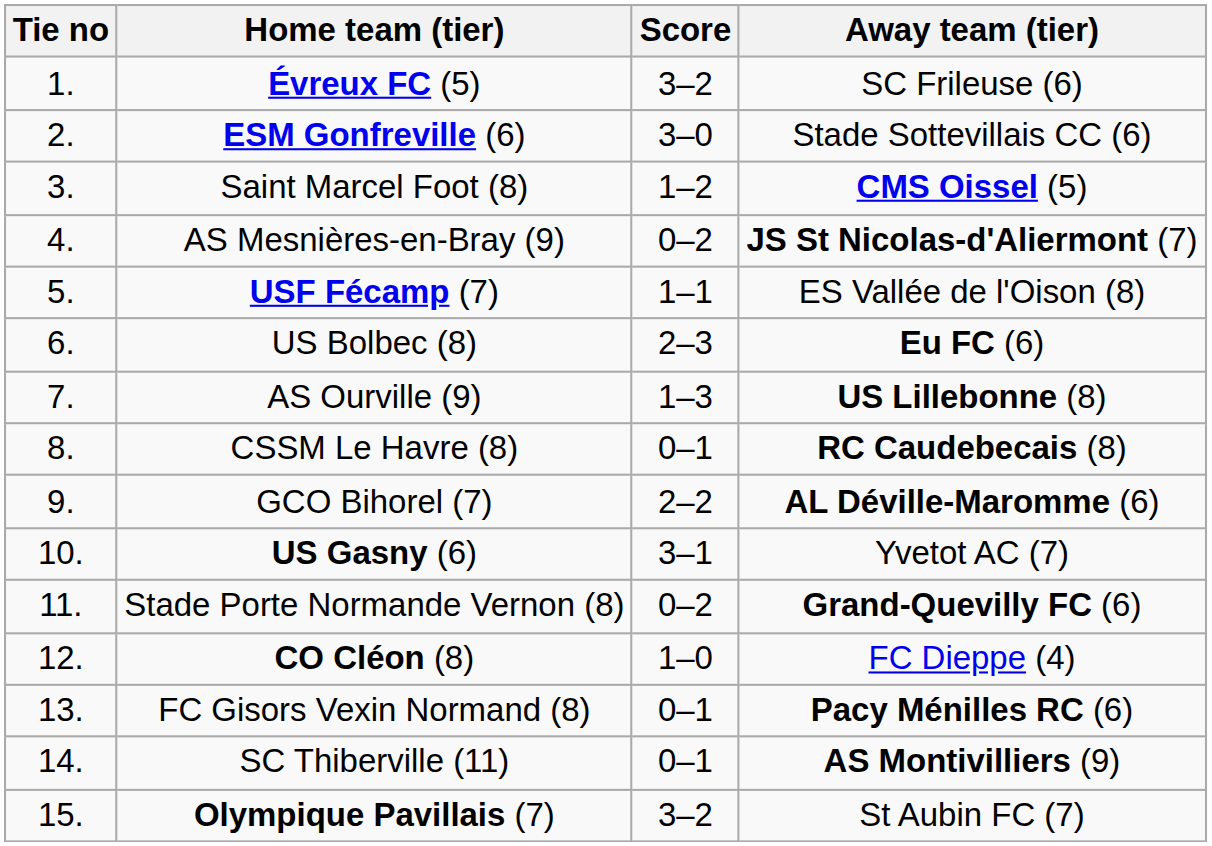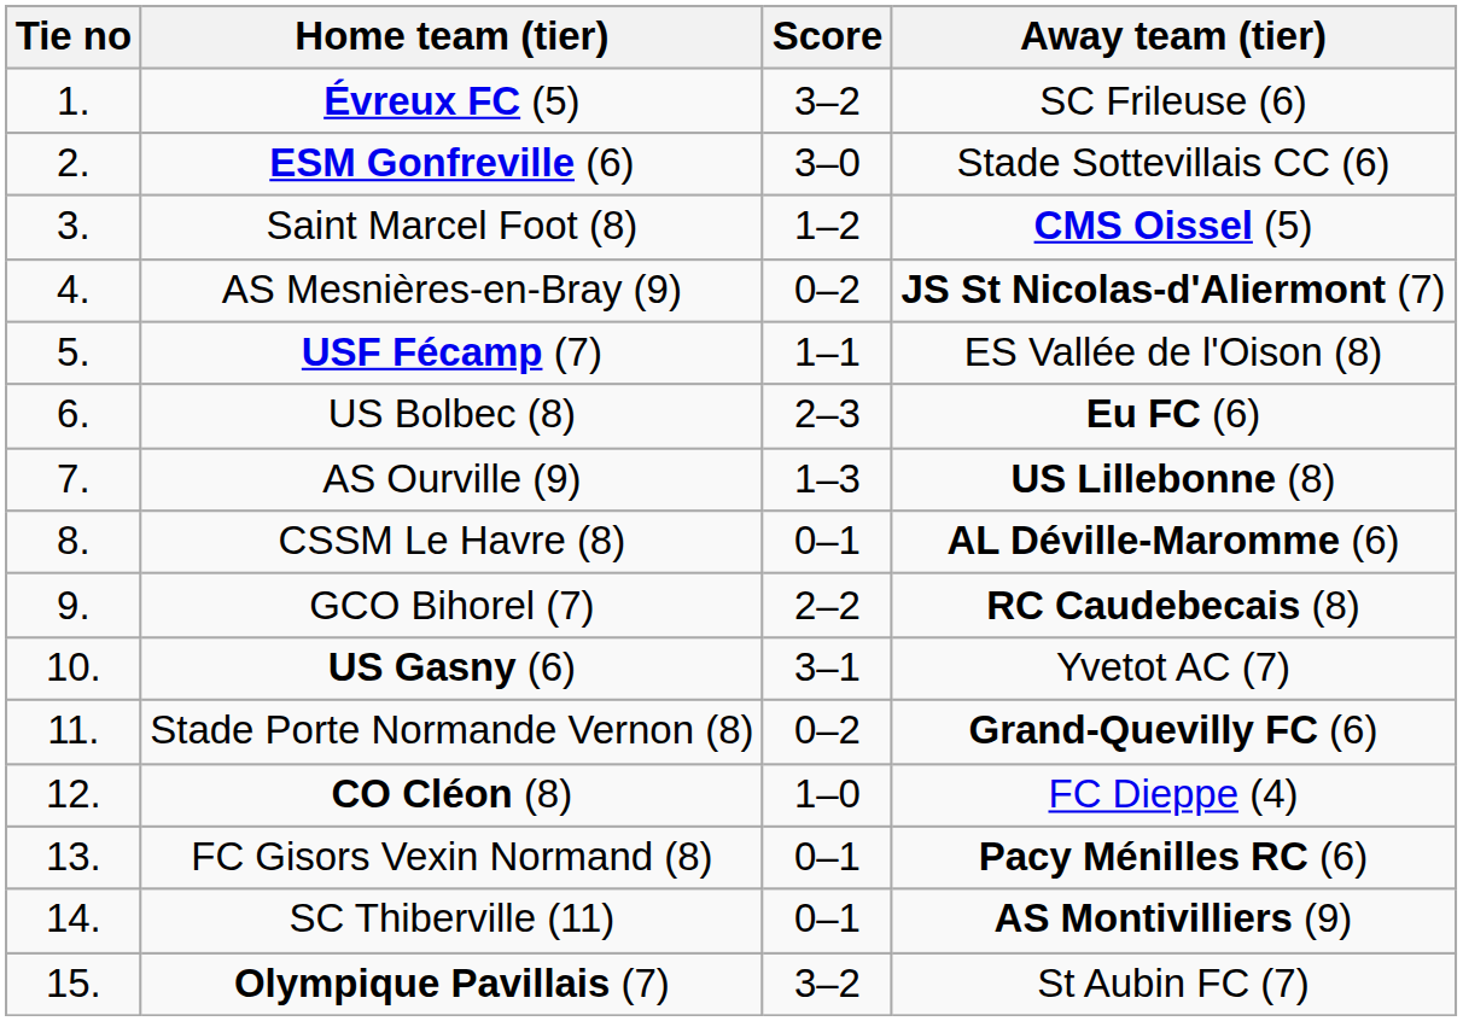CSSM Le Havre (8) | Away team (tier): RC Caudebecais (8) -> AL Déville-Maromme (6)
GCO Bihorel (7) | Away team (tier): AL Déville-Maromme (6) -> RC Caudebecais (8)
